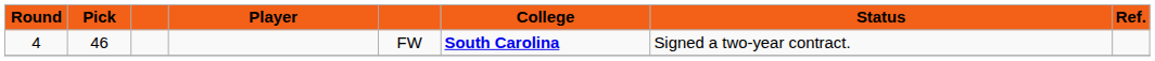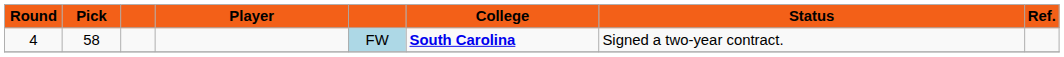4 | Pick: 46 -> 58
4 | column 5: no background -> lightblue background
